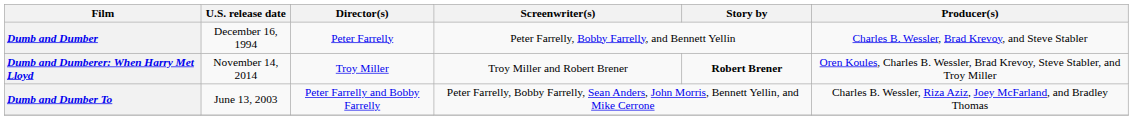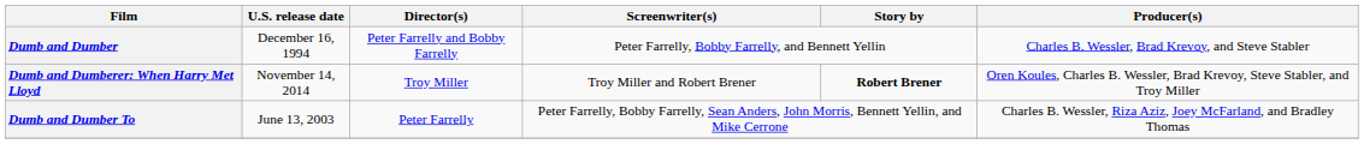Dumb and Dumber | Director(s): Peter Farrelly -> Peter Farrelly and Bobby Farrelly
Dumb and Dumber To | Director(s): Peter Farrelly and Bobby Farrelly -> Peter Farrelly
